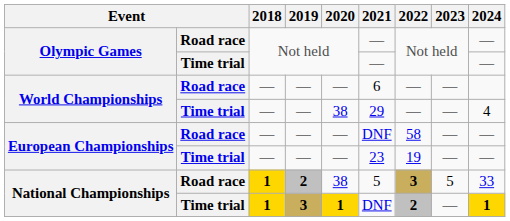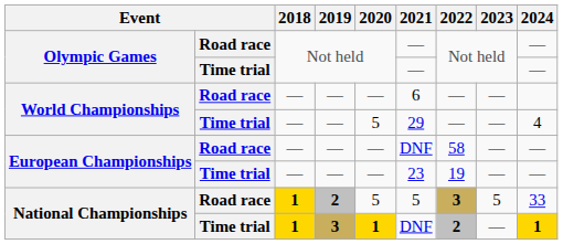World Championships / Time trial | 2020: 38 -> 5
National Championships / Road race | 2020: 38 -> 5
